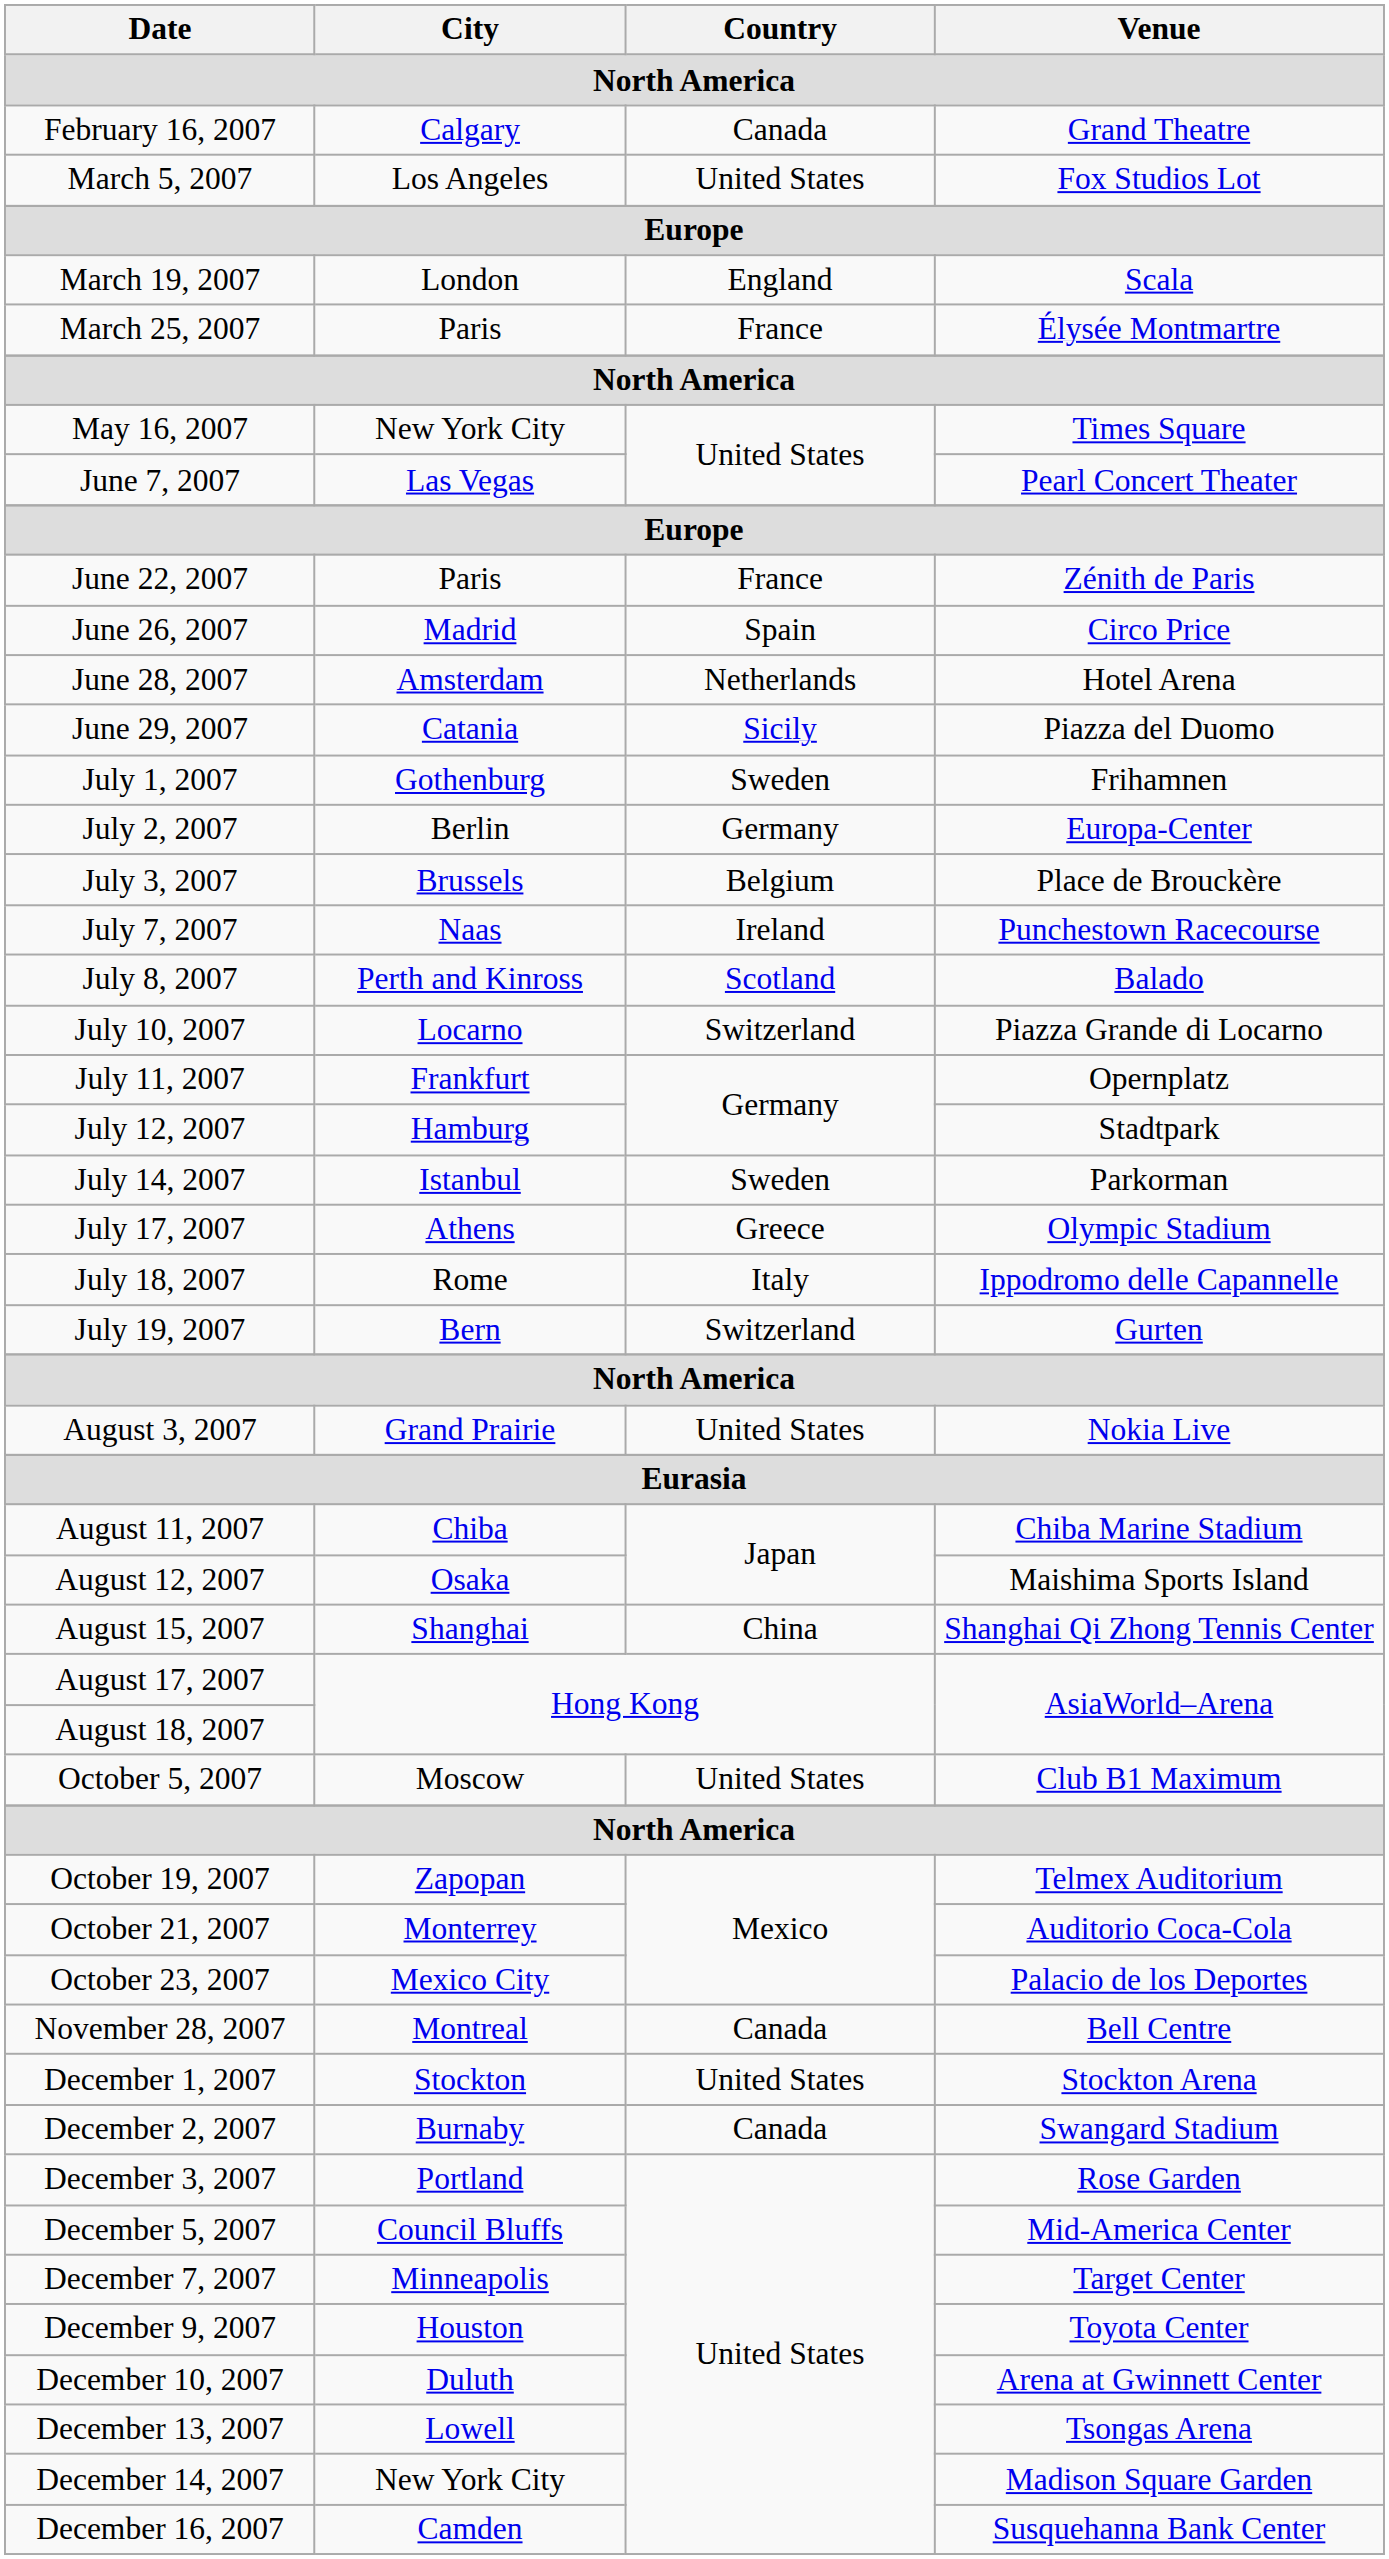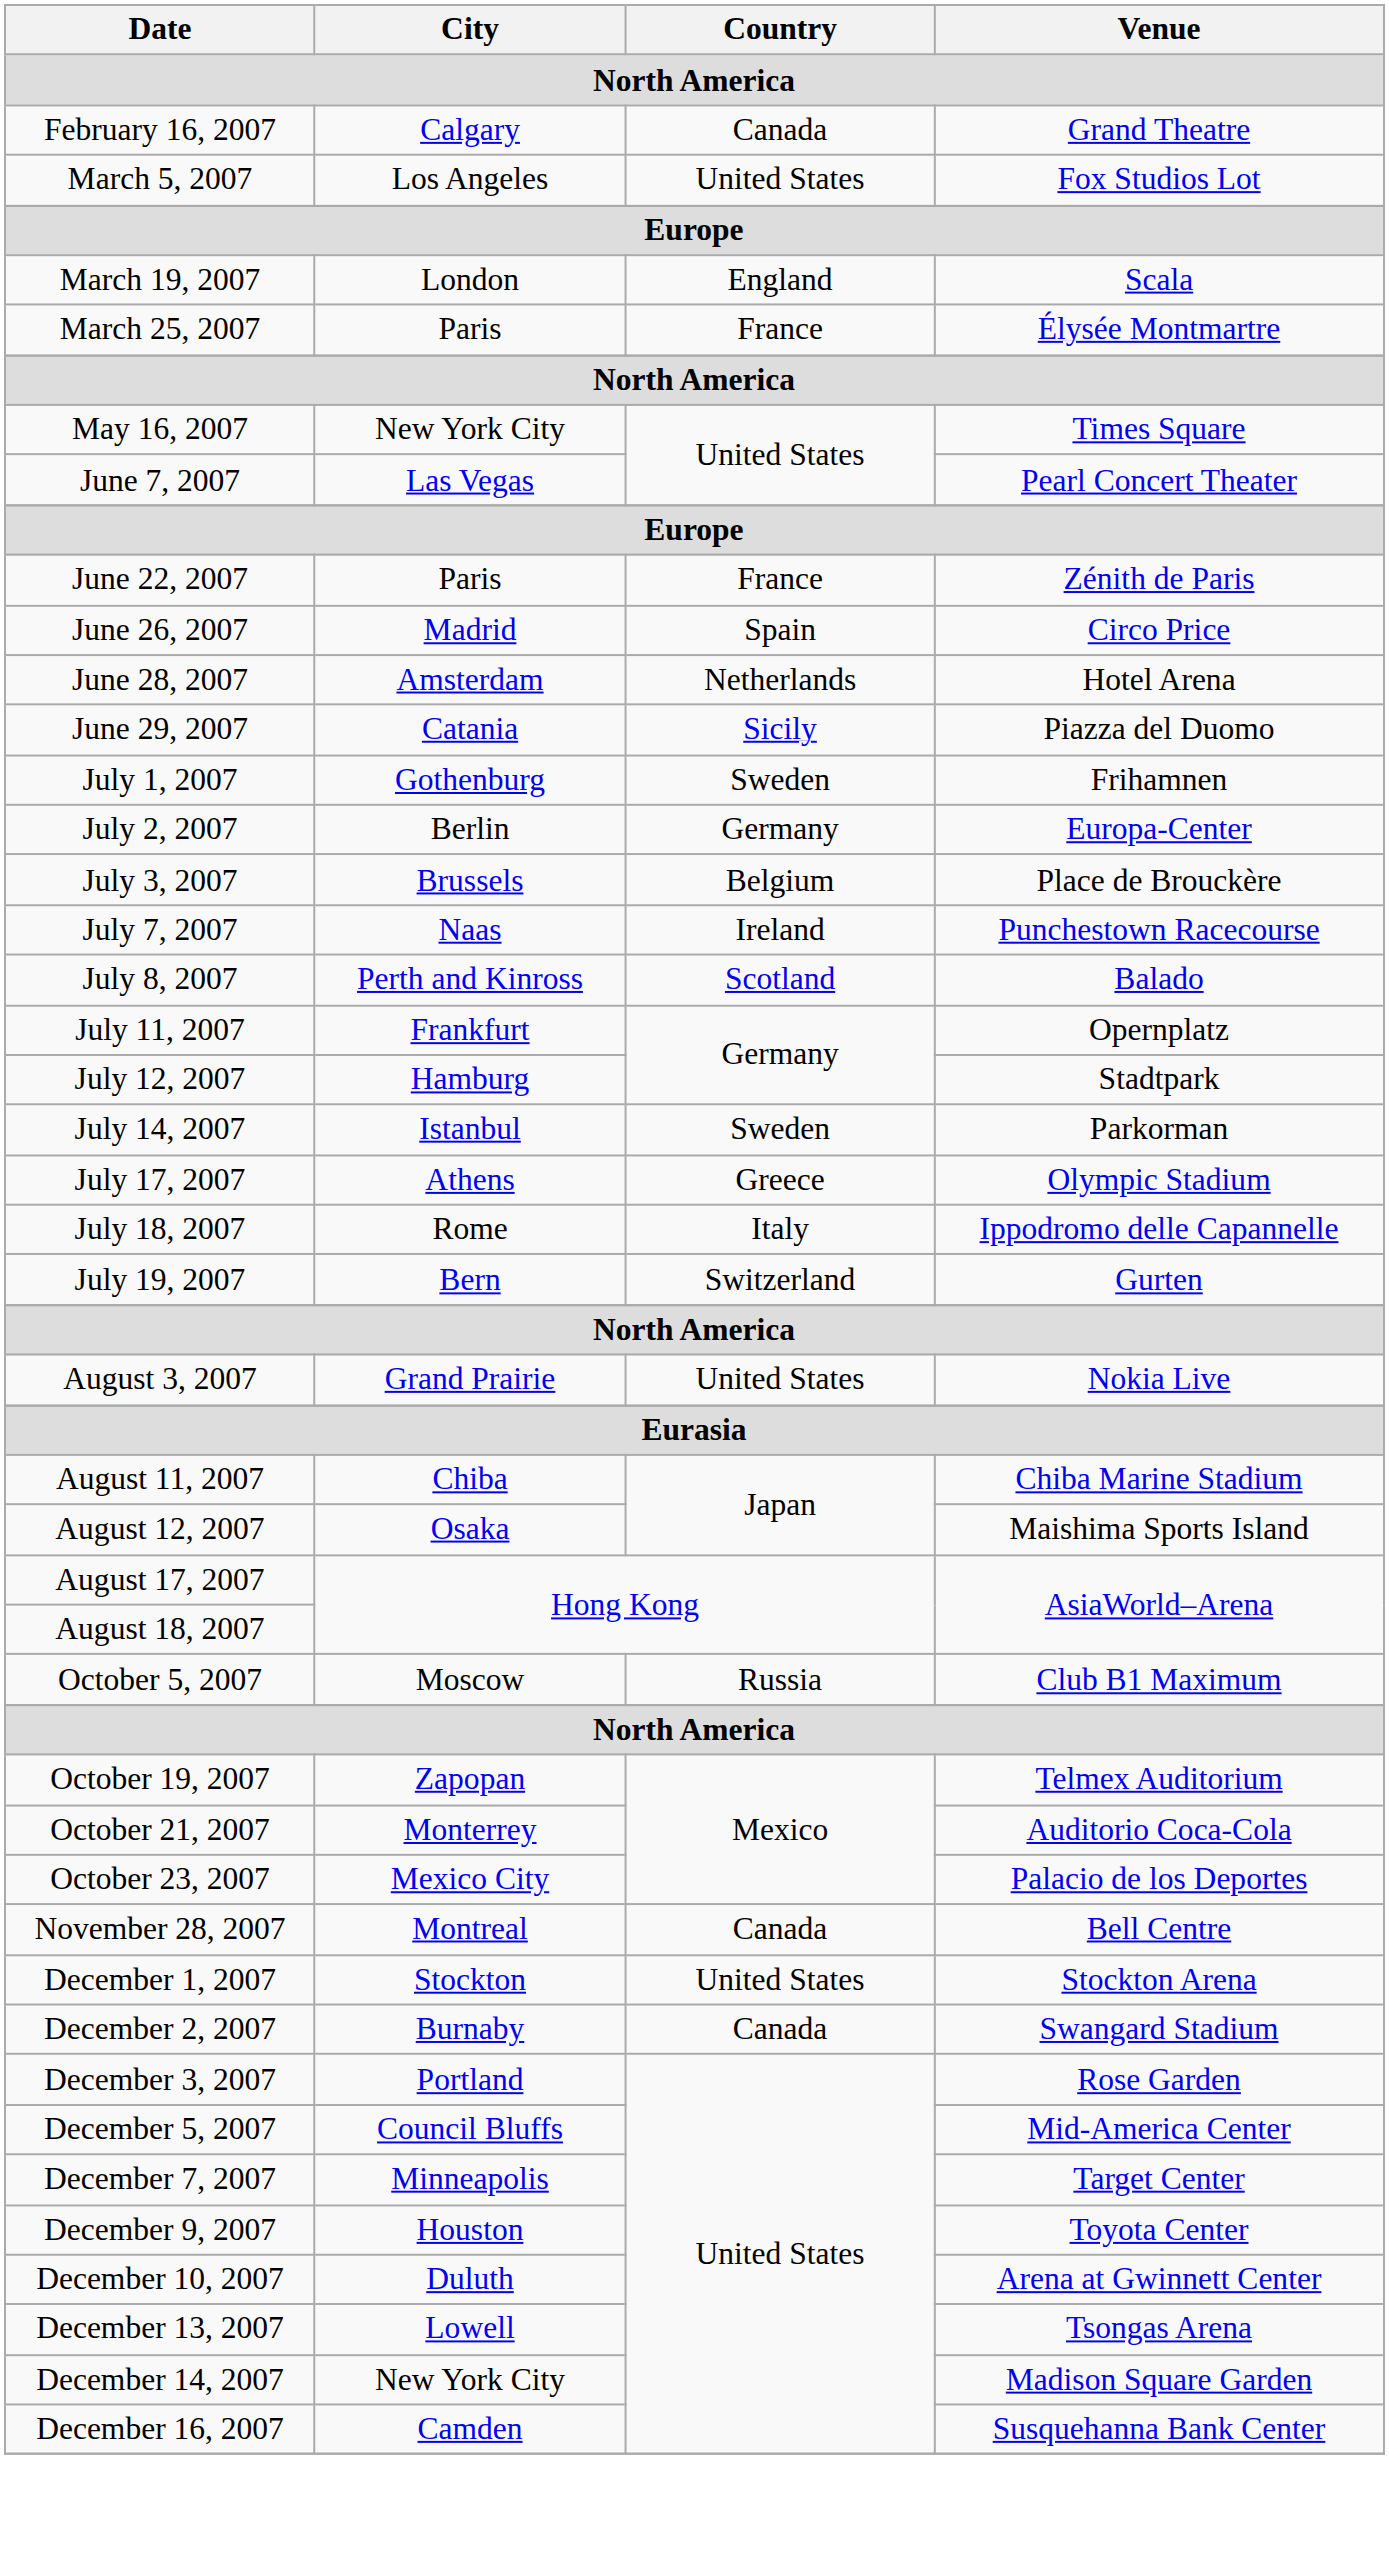- row: July 10, 2007 | Locarno | Switzerland | Piazza Grande di Locarno
- row: August 15, 2007 | Shanghai | China | Shanghai Qi Zhong Tennis Center
October 5, 2007 | Country: United States -> Russia
